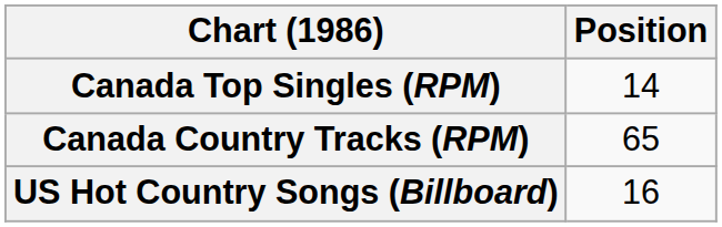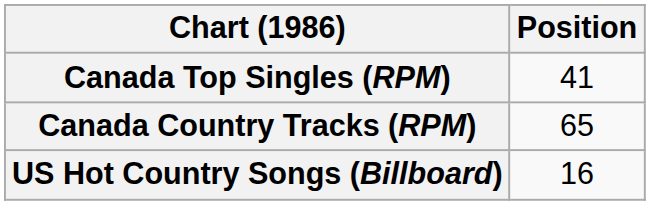Canada Top Singles (RPM) | Position: 14 -> 41
